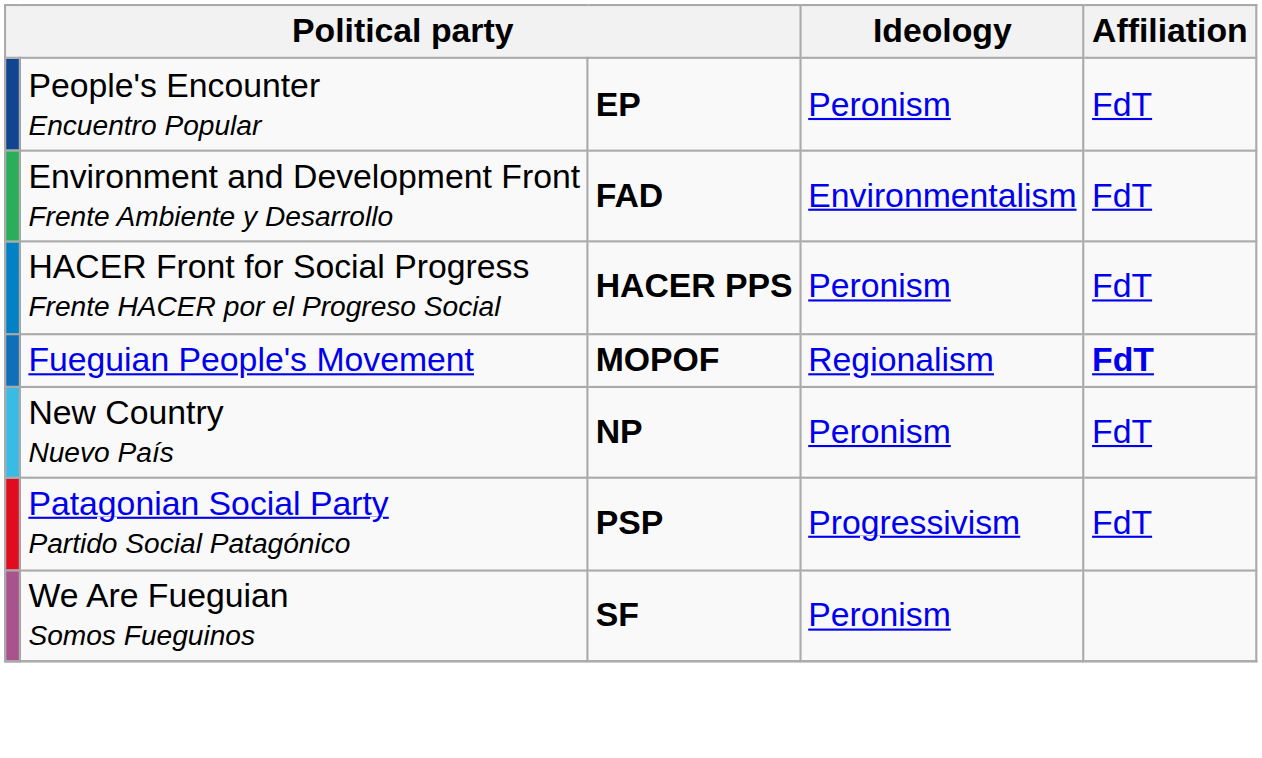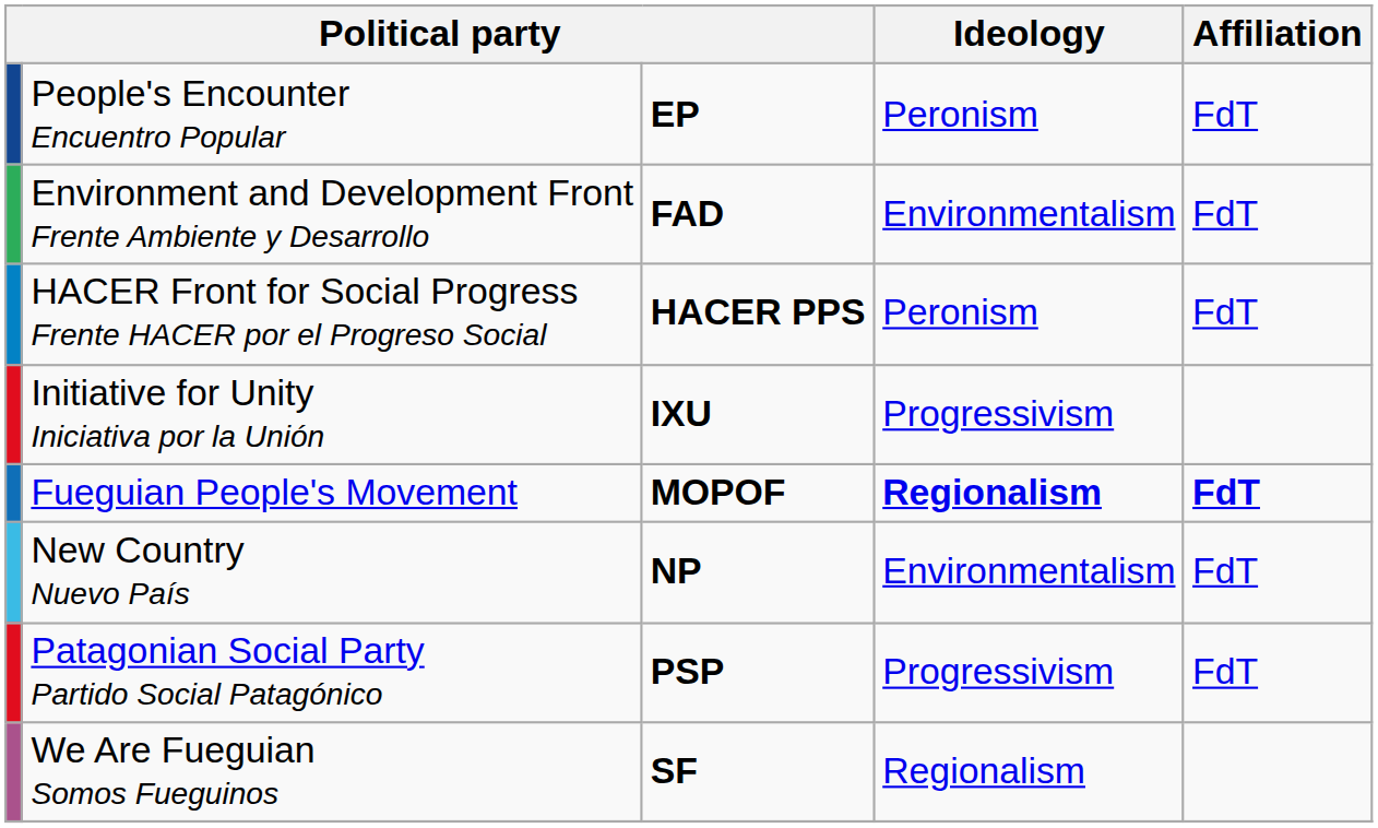+ row: Initiative for Unity Iniciativa por la Unión | IXU | Progressivism
Fueguian People's Movement | Ideology: normal -> bold
New Country Nuevo País | Ideology: Peronism -> Environmentalism
We Are Fueguian Somos Fueguinos | Ideology: Peronism -> Regionalism
